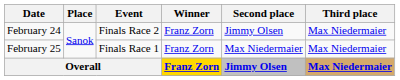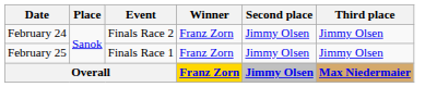February 24 | Third place: Max Niedermaier -> Jimmy Olsen
February 25 | Second place: Max Niedermaier -> Jimmy Olsen
February 25 | Third place: Max Niedermaier -> Jimmy Olsen
